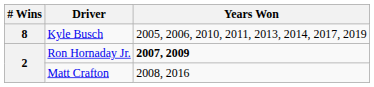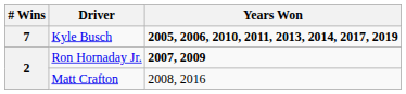Kyle Busch | # Wins: 8 -> 7
Kyle Busch | Years Won: normal -> bold
